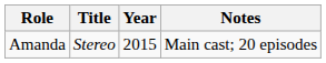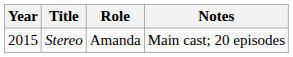columns swapped: Year <-> Role
